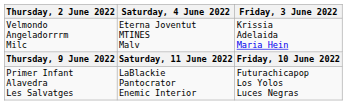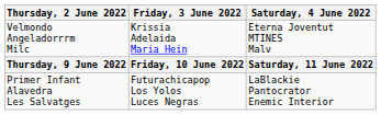columns swapped: Friday, 3 June 2022 <-> Saturday, 4 June 2022
